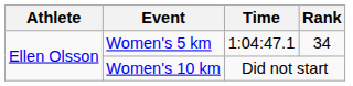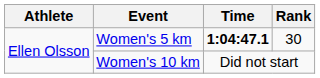Women's 5 km | Time: normal -> bold
Women's 5 km | Rank: 34 -> 30
